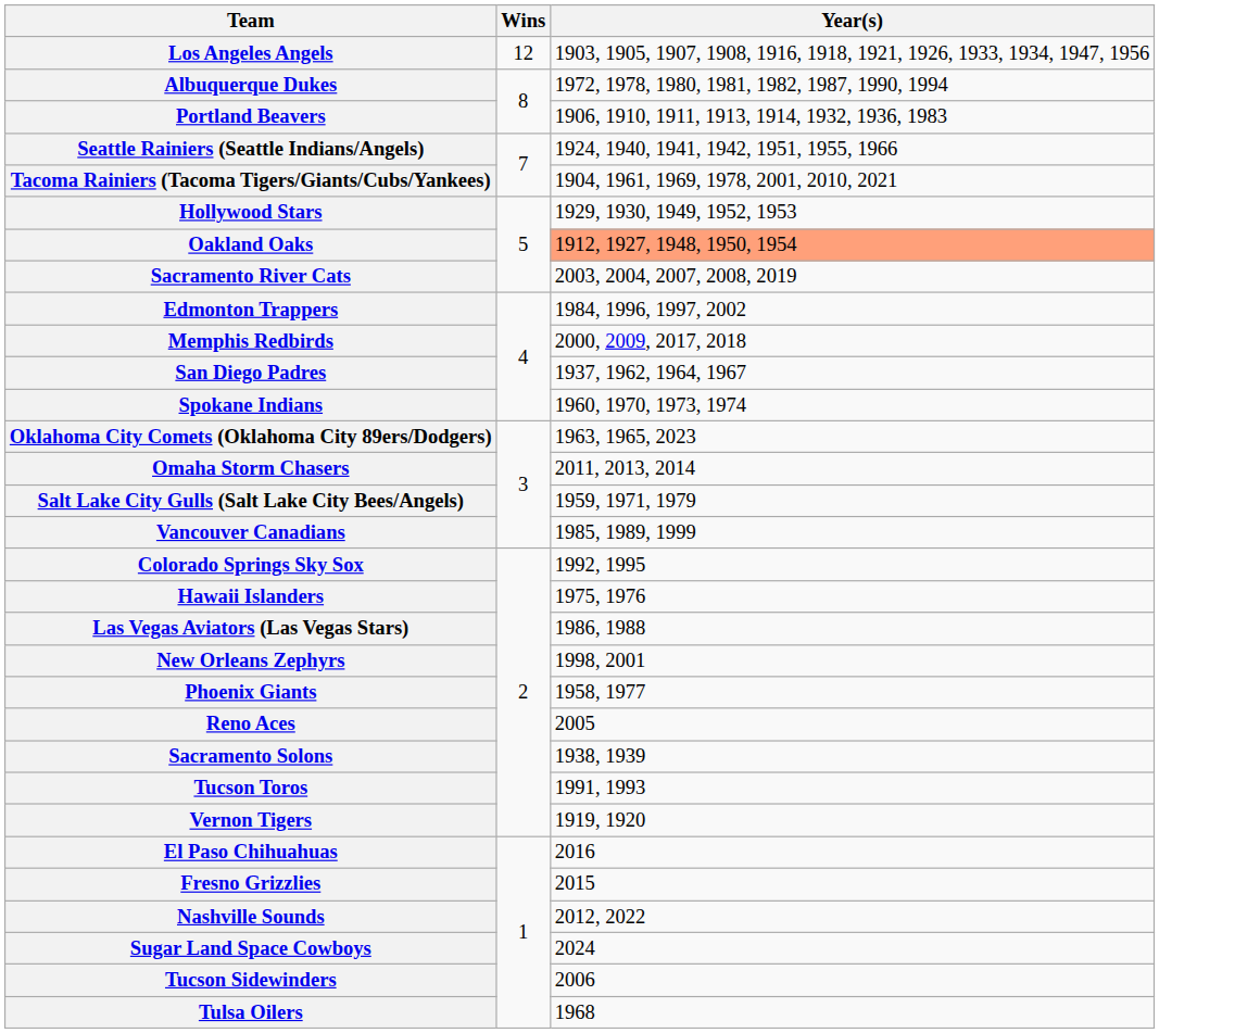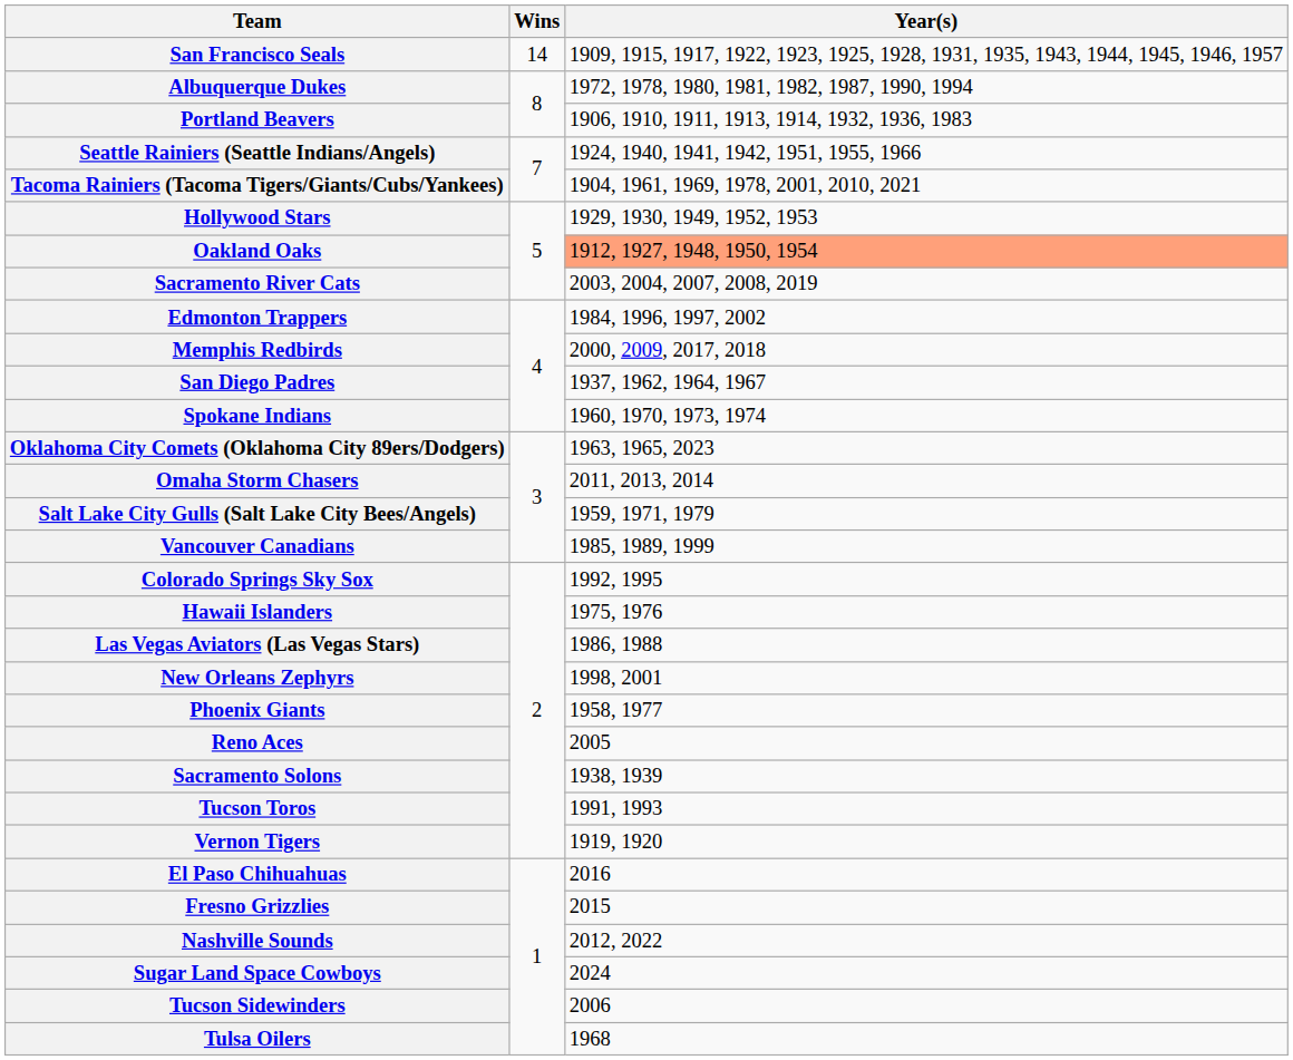+ row: San Francisco Seals | 14 | 1909, 1915, 1917, 1922, 1923, 1925, 1928, 1931, 1935, 1943, 1944, 1945, 1946, 1957
- row: Los Angeles Angels | 12 | 1903, 1905, 1907, 1908, 1916, 1918, 1921, 1926, 1933, 1934, 1947, 1956
